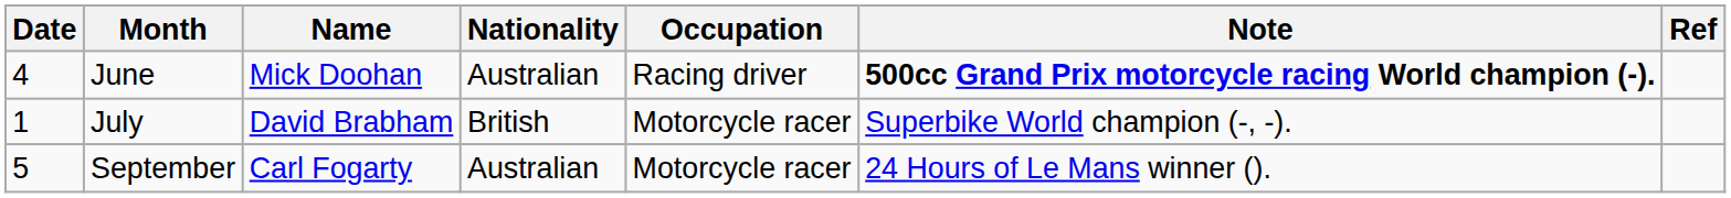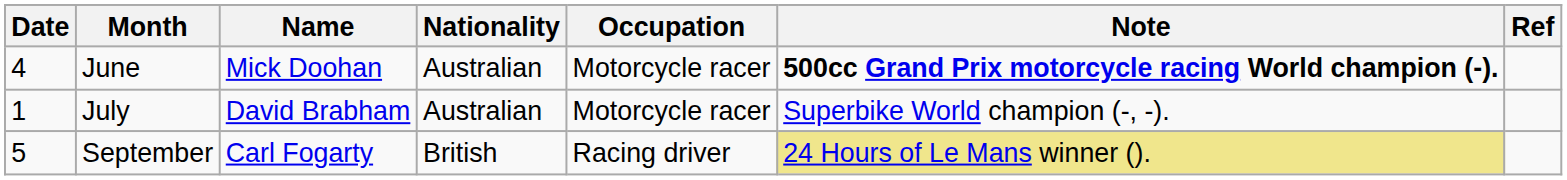June | Occupation: Racing driver -> Motorcycle racer
July | Nationality: British -> Australian
September | Nationality: Australian -> British
September | Occupation: Motorcycle racer -> Racing driver
September | Note: no background -> khaki background
